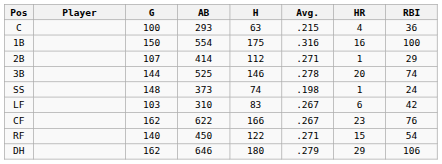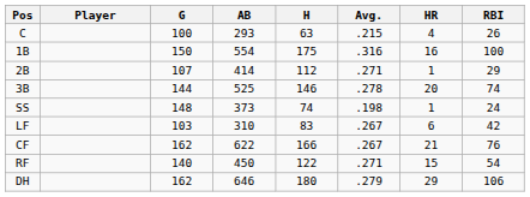C | RBI: 36 -> 26
CF | HR: 23 -> 21
